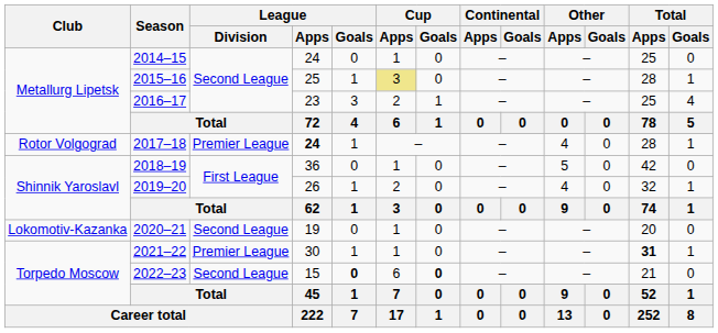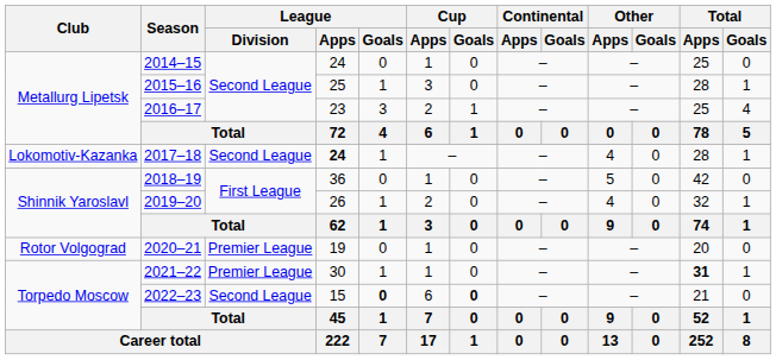2015–16 | Cup / Apps: khaki background -> no background
2017–18 | Club: Rotor Volgograd -> Lokomotiv-Kazanka
2017–18 | League / Division: Premier League -> Second League
2020–21 | Club: Lokomotiv-Kazanka -> Rotor Volgograd
2020–21 | League / Division: Second League -> Premier League
